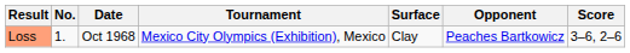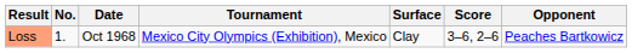columns swapped: Opponent <-> Score
